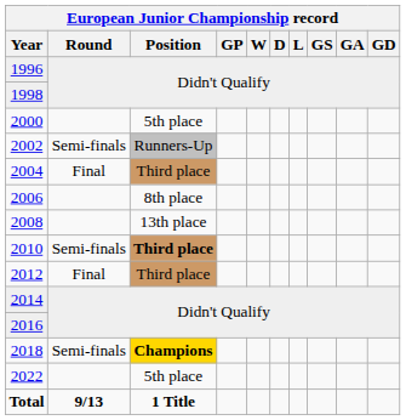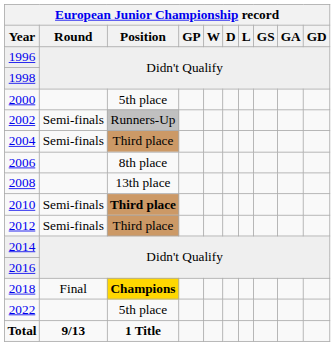2004 | European Junior Championship record / Round: Final -> Semi-finals
2012 | European Junior Championship record / Round: Final -> Semi-finals
2018 | European Junior Championship record / Round: Semi-finals -> Final
